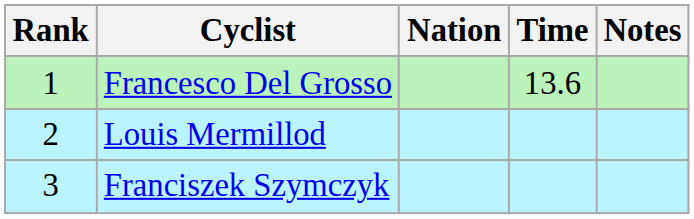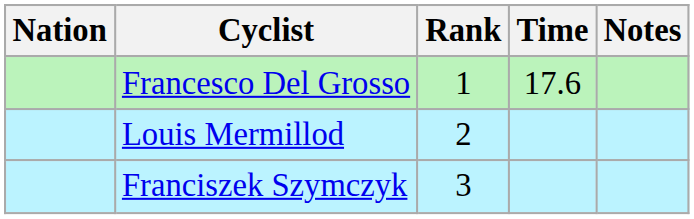columns swapped: Rank <-> Nation
Francesco Del Grosso | Time: 13.6 -> 17.6
